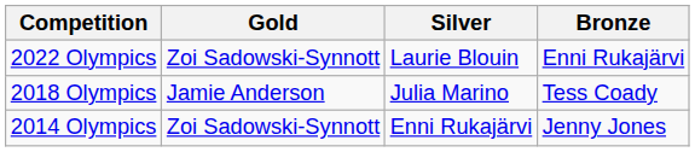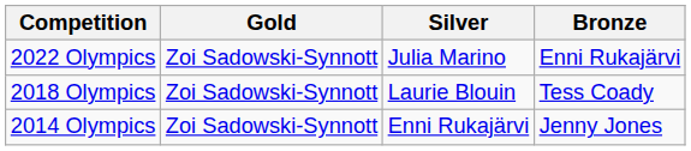2022 Olympics | Silver: Laurie Blouin -> Julia Marino
2018 Olympics | Gold: Jamie Anderson -> Zoi Sadowski-Synnott
2018 Olympics | Silver: Julia Marino -> Laurie Blouin
